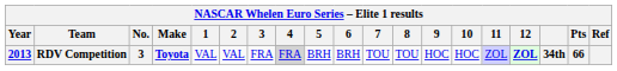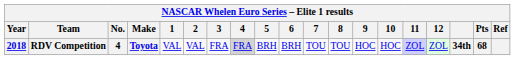RDV Competition | Year: 2013 -> 2018
RDV Competition | No.: 3 -> 4
RDV Competition | 12: bold -> normal
RDV Competition | Pts: 66 -> 68
